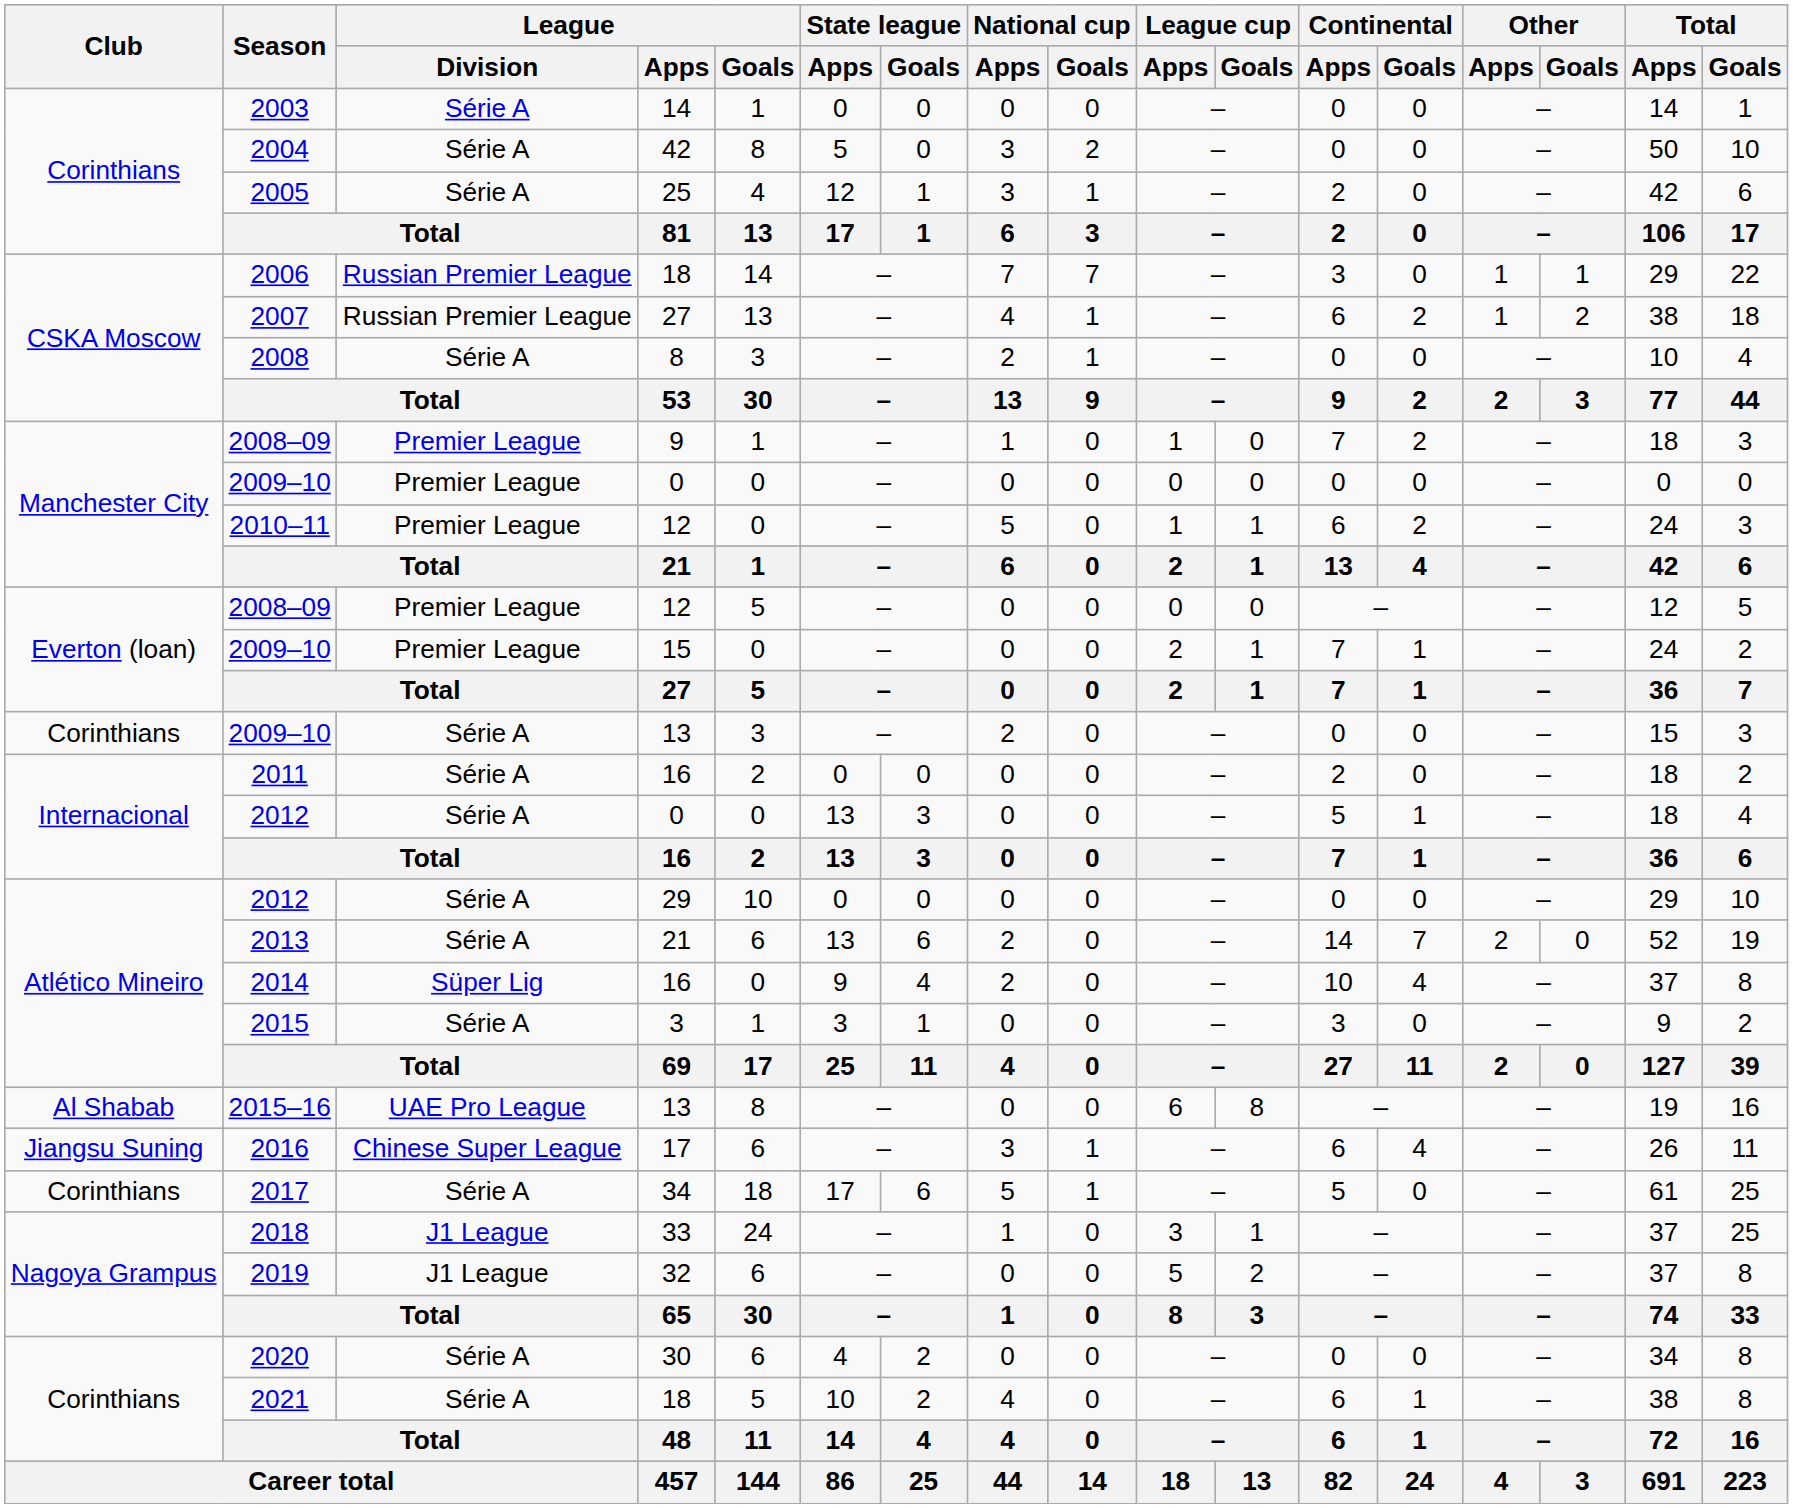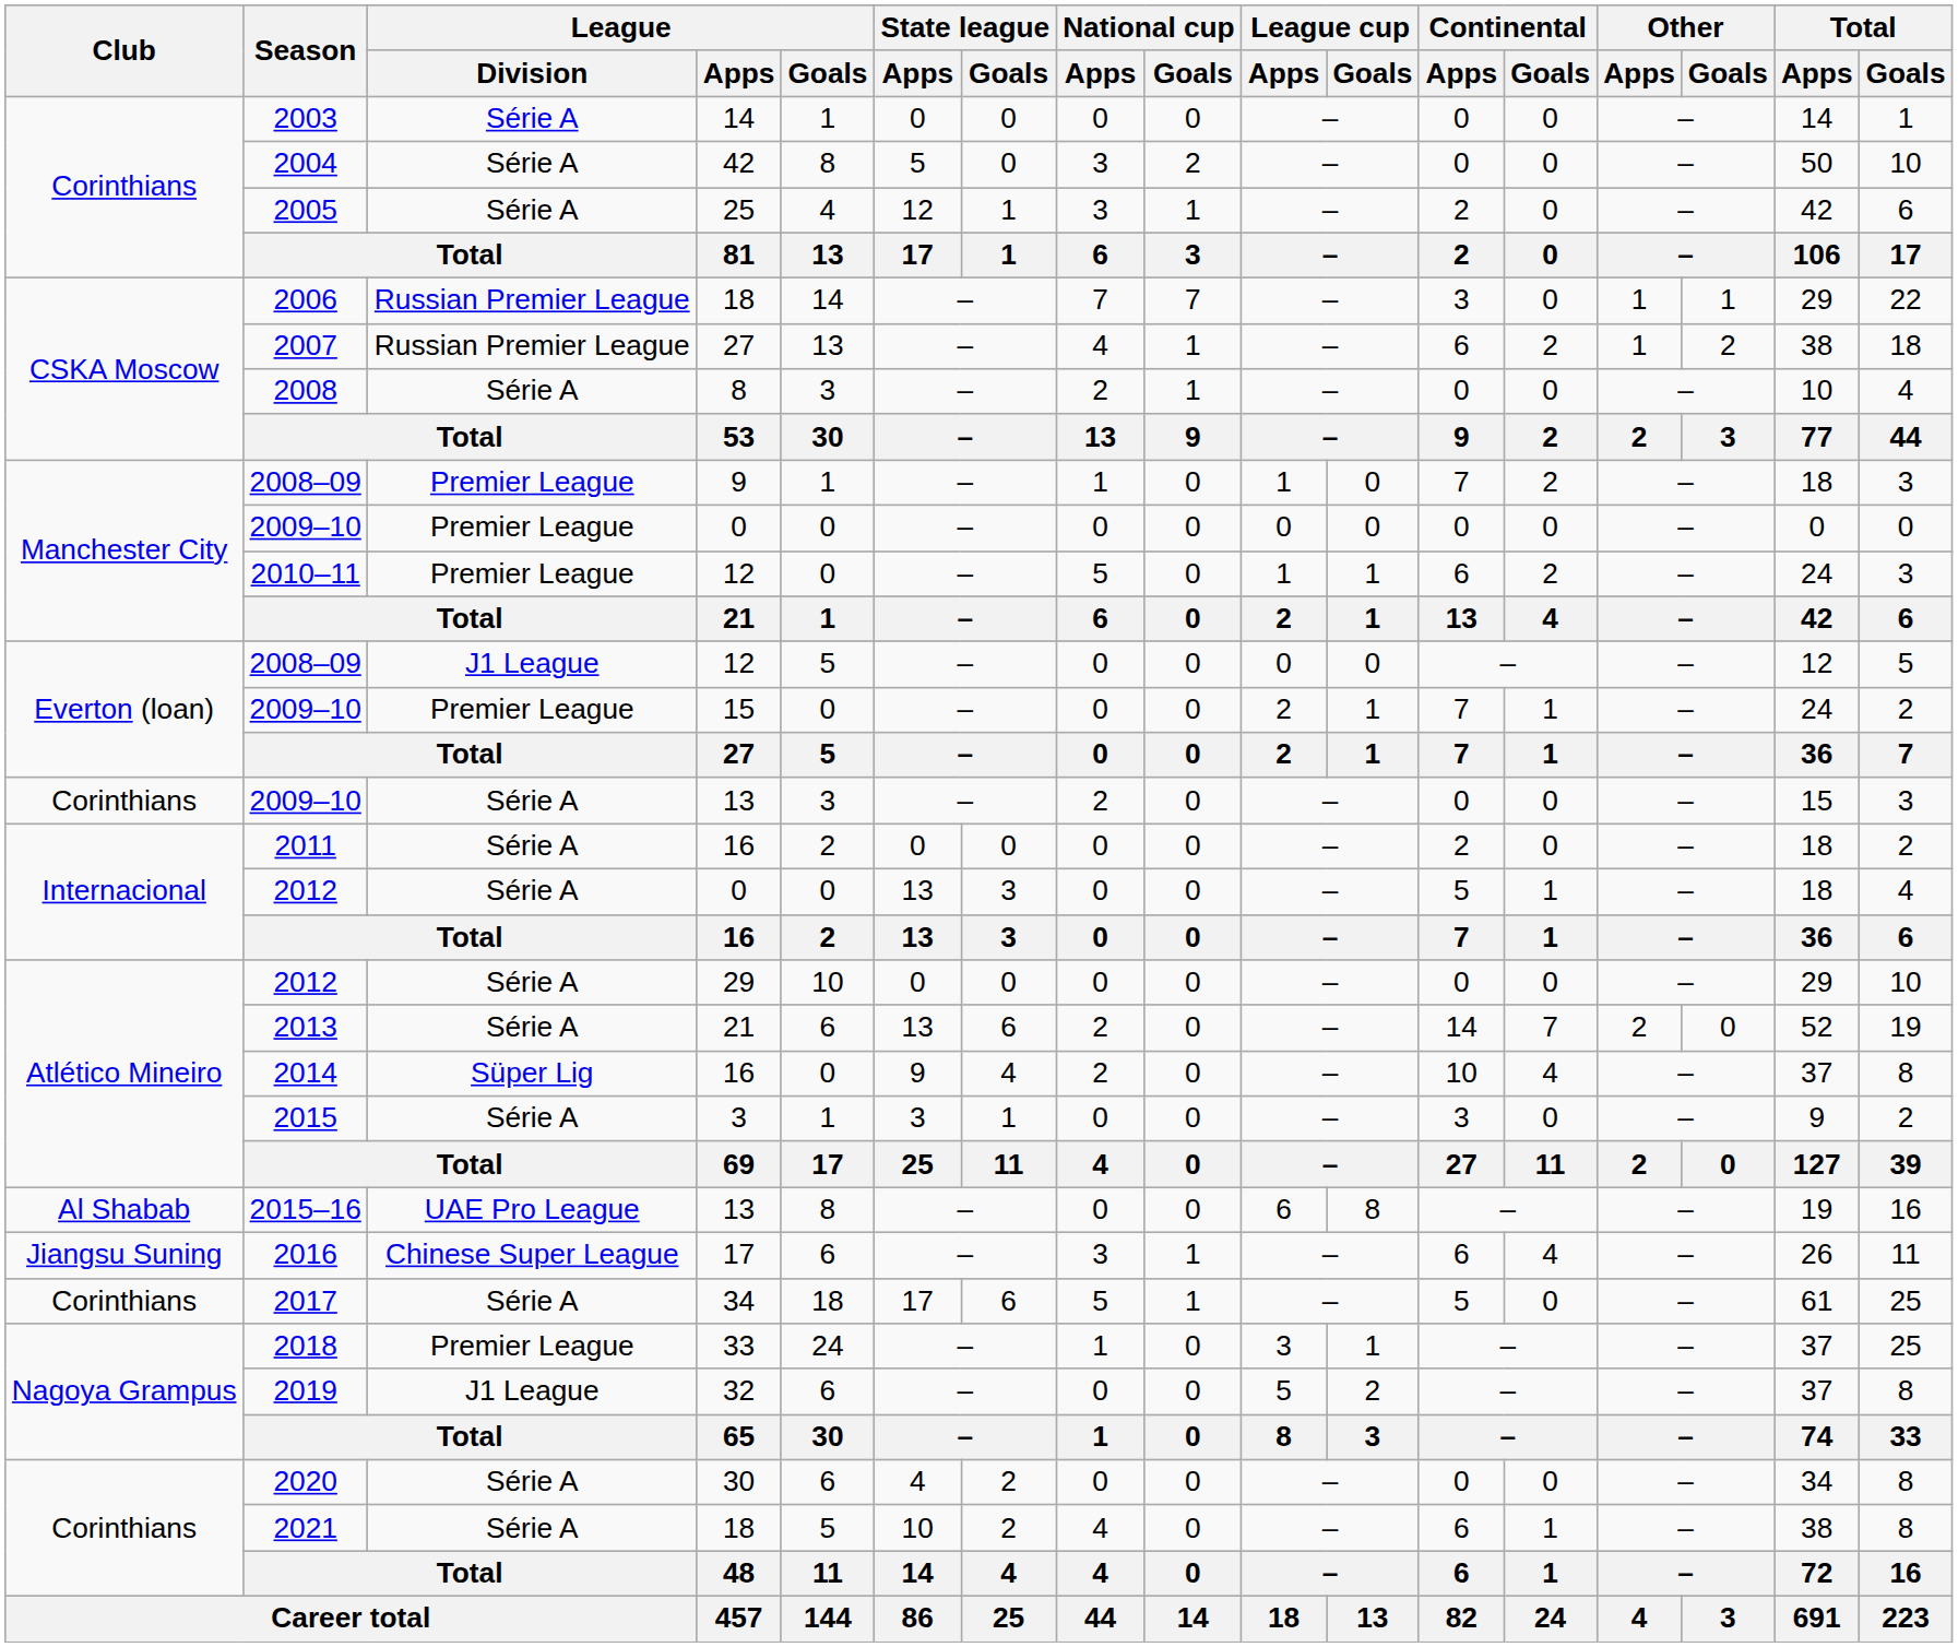2008–09 / 12 | League / Division: Premier League -> J1 League
2018 | League / Division: J1 League -> Premier League
